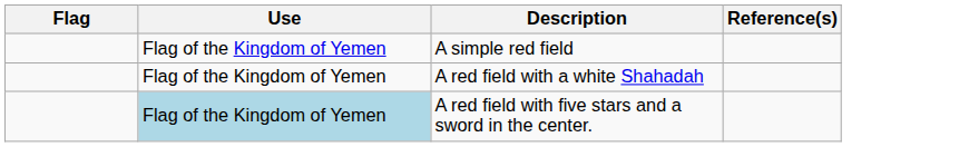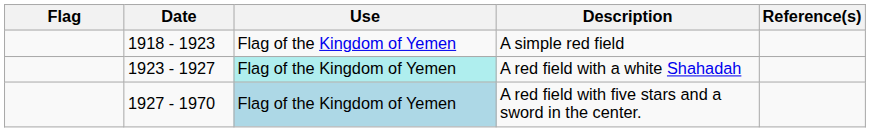+ column: Date | 1918 - 1923 | 1923 - 1927 | 1927 - 1970
A red field with a white Shahadah | Use: no background -> paleturquoise background
